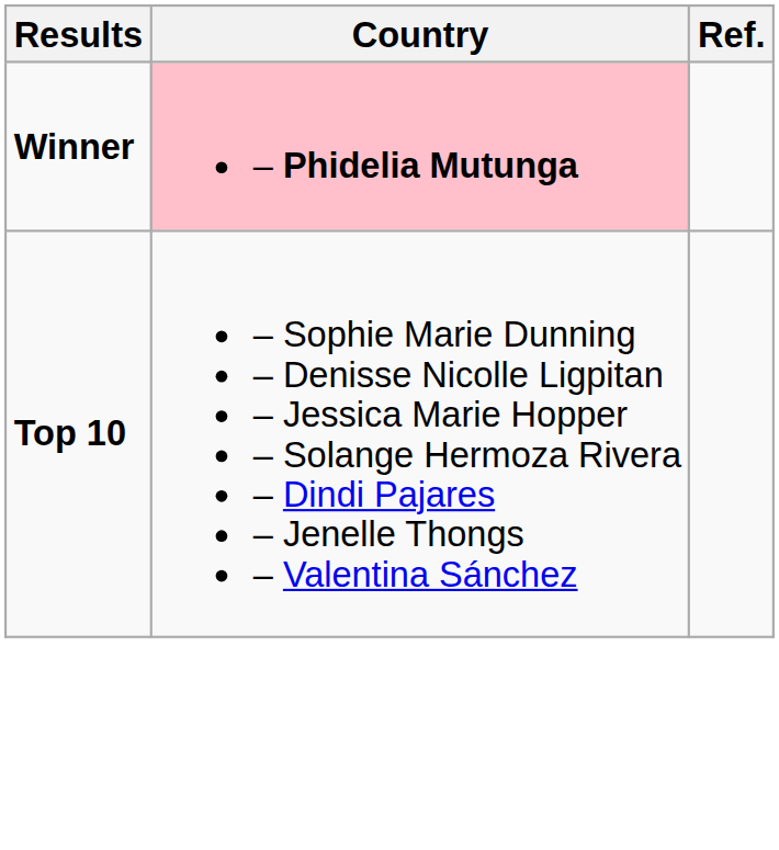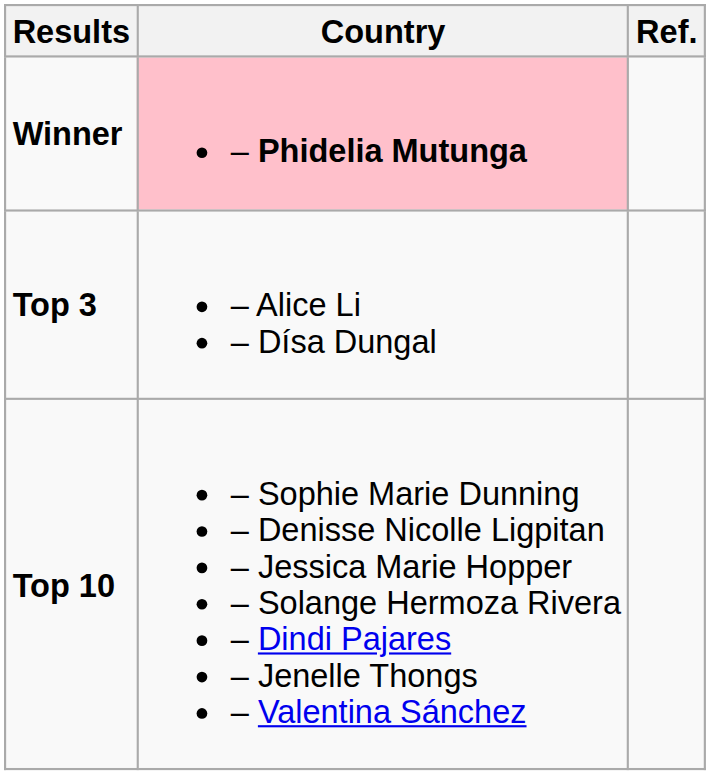+ row: Top 3 | – Alice Li – Dísa Dungal
